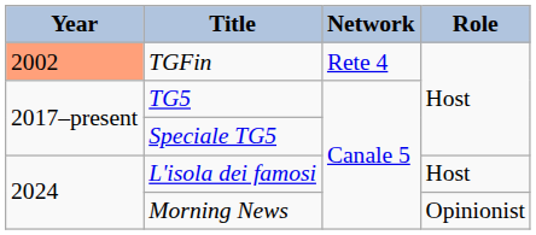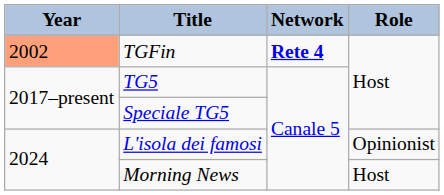TGFin | Network: normal -> bold
L'isola dei famosi | Role: Host -> Opinionist
Morning News | Role: Opinionist -> Host
